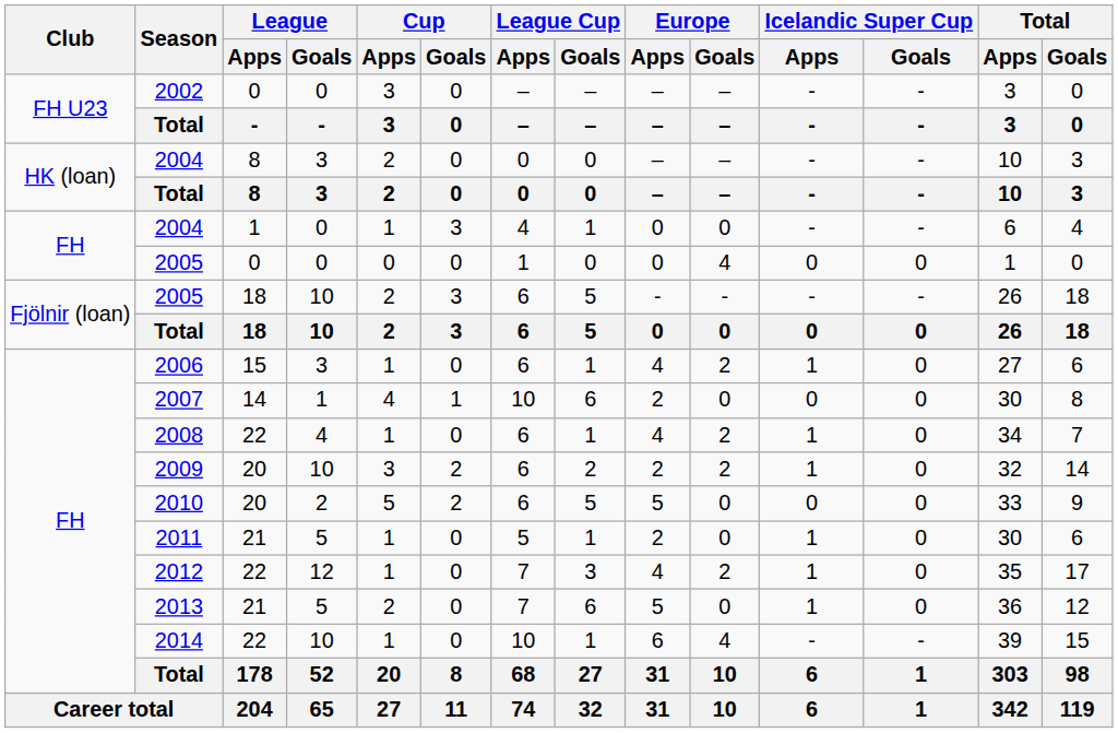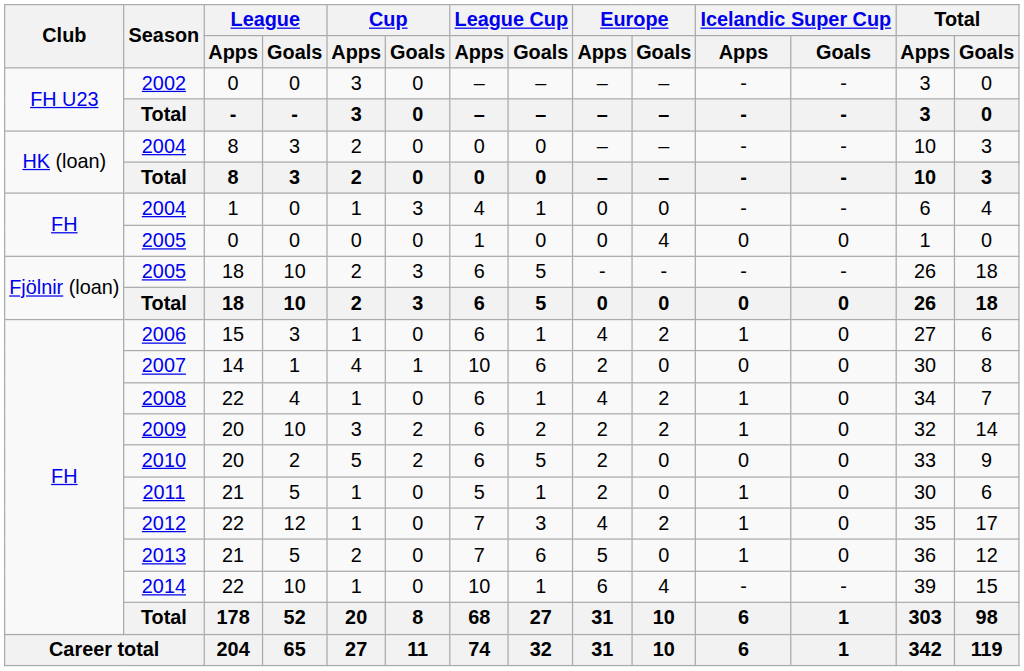2010 | Europe / Apps: 5 -> 2
